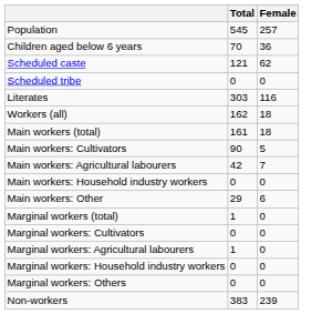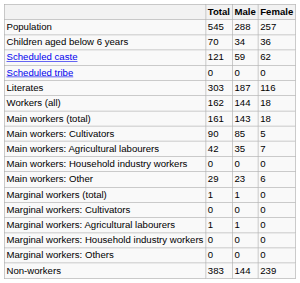+ column: Male | 288 | 34 | 59 | 0 | 187 | 144 | 143 | 85 | 35 | 0 | 23 | 1 | 0 | 1 | 0 | 0 | 144
